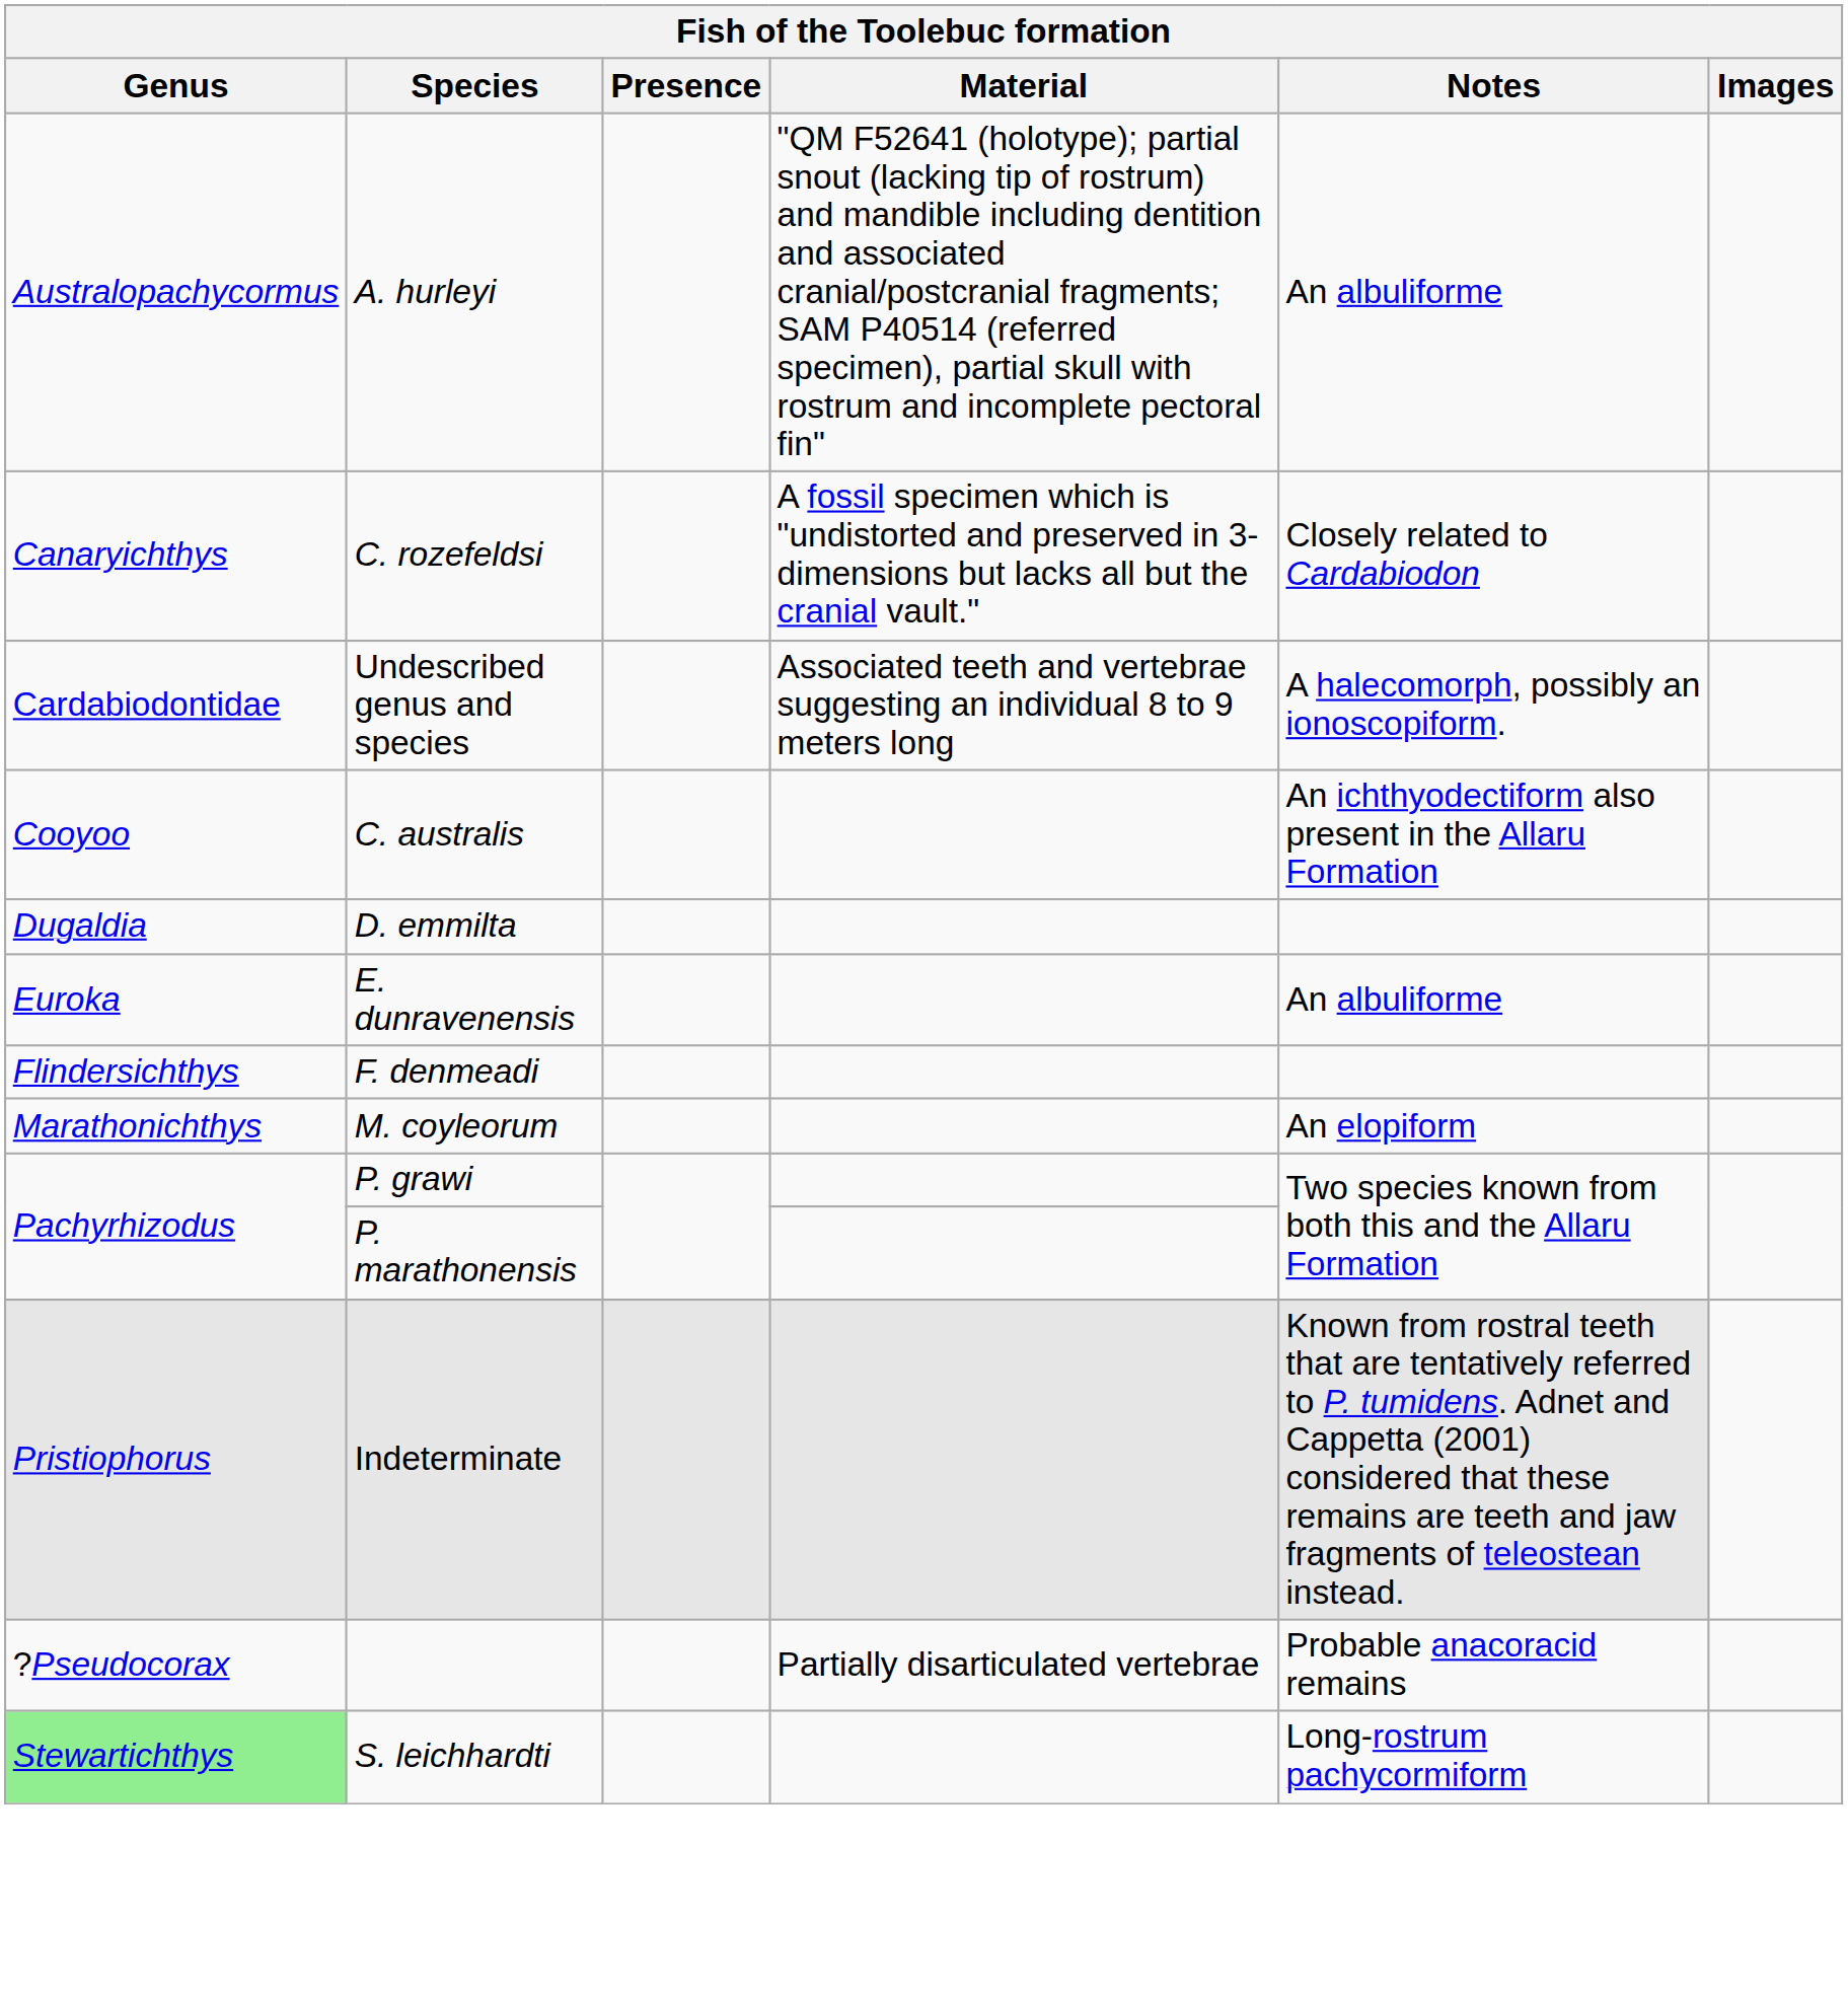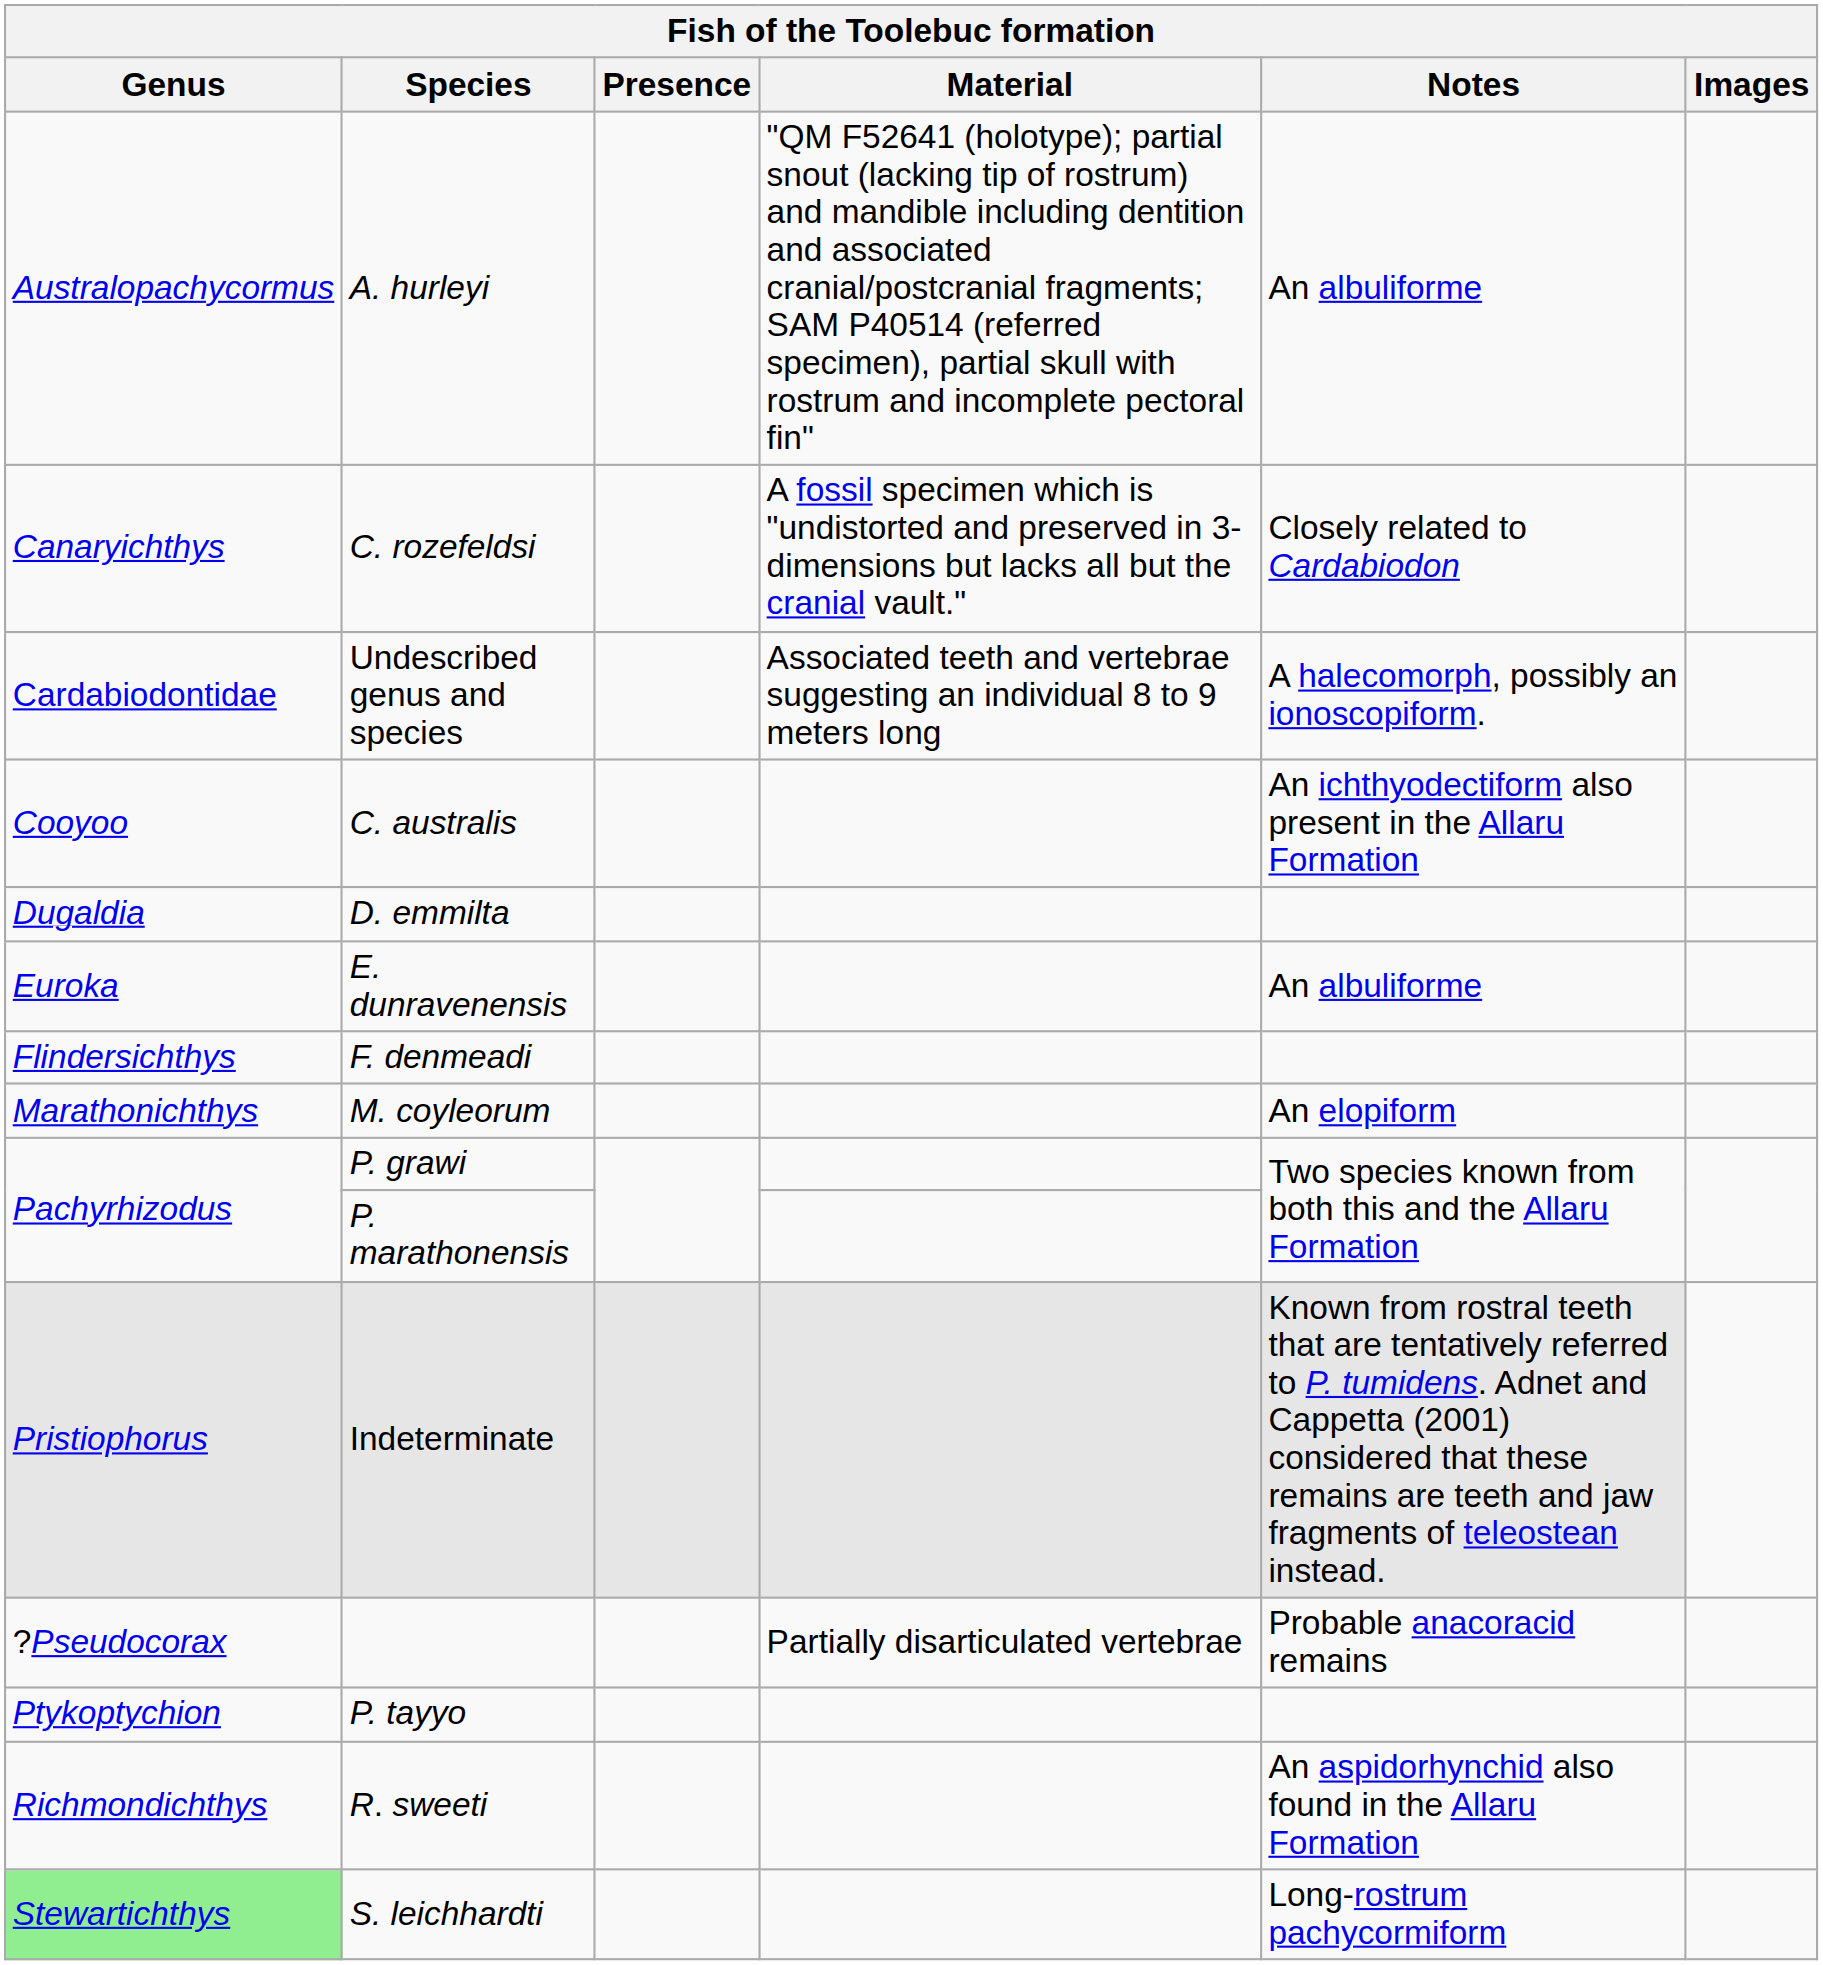+ row: Ptykoptychion | P. tayyo
+ row: Richmondichthys | R. sweeti | An aspidorhynchid also found in the Allaru Formation
